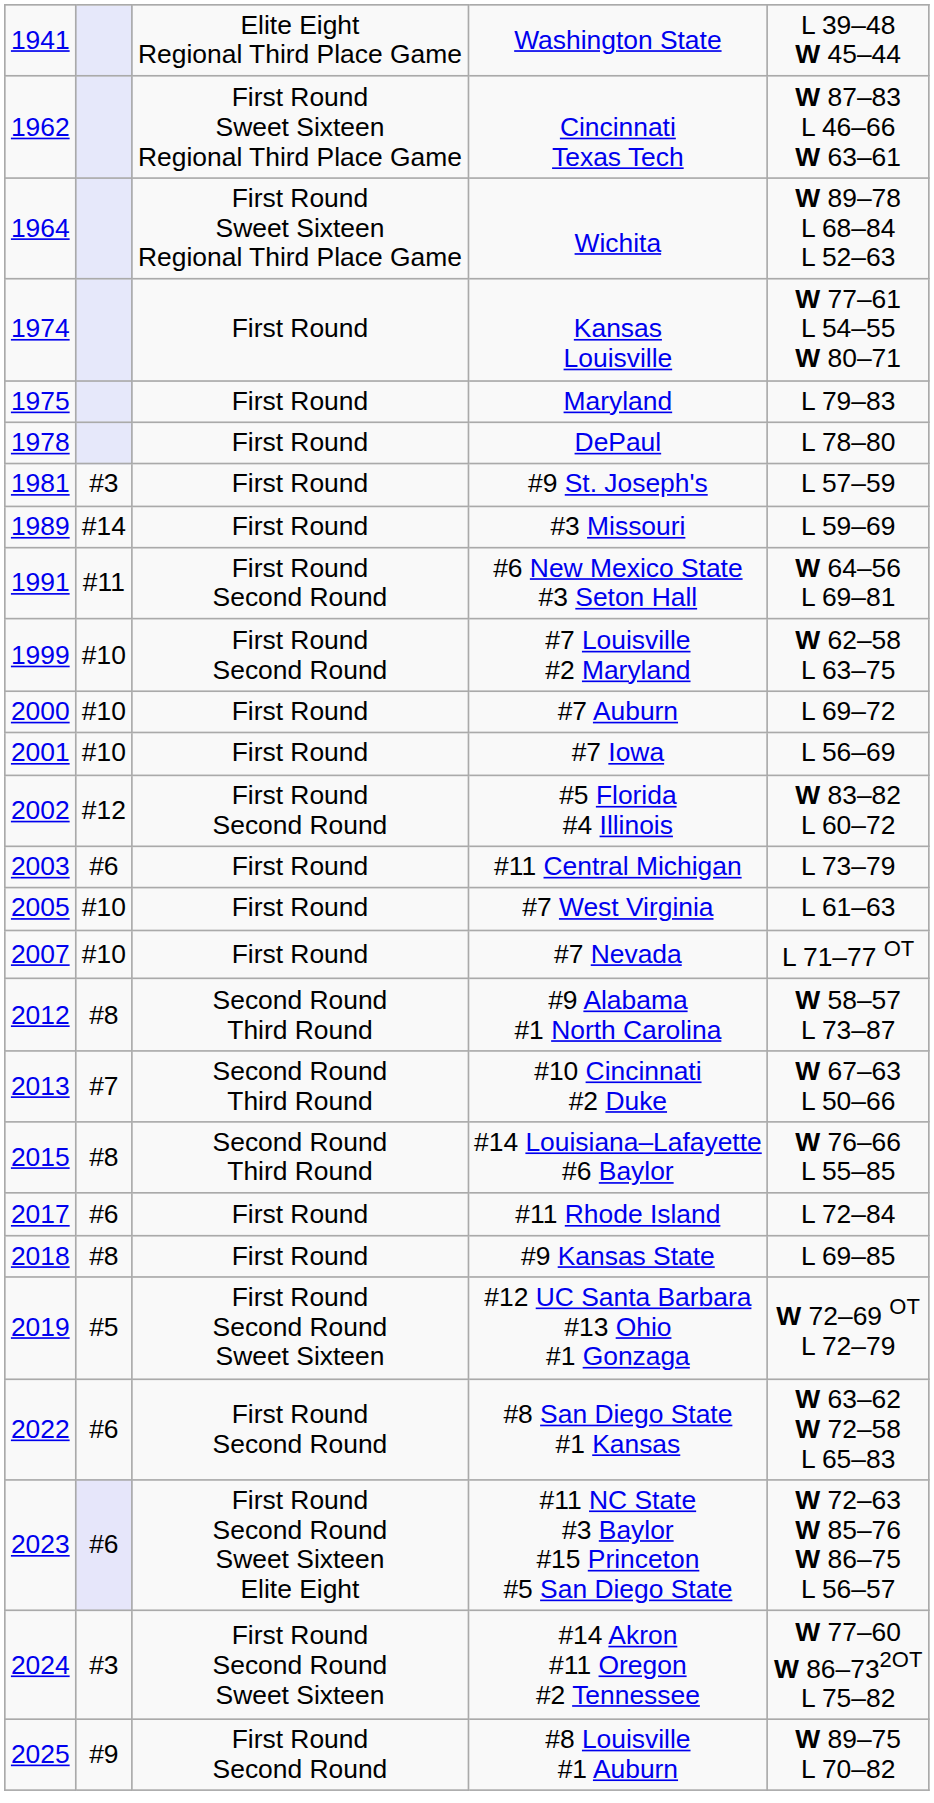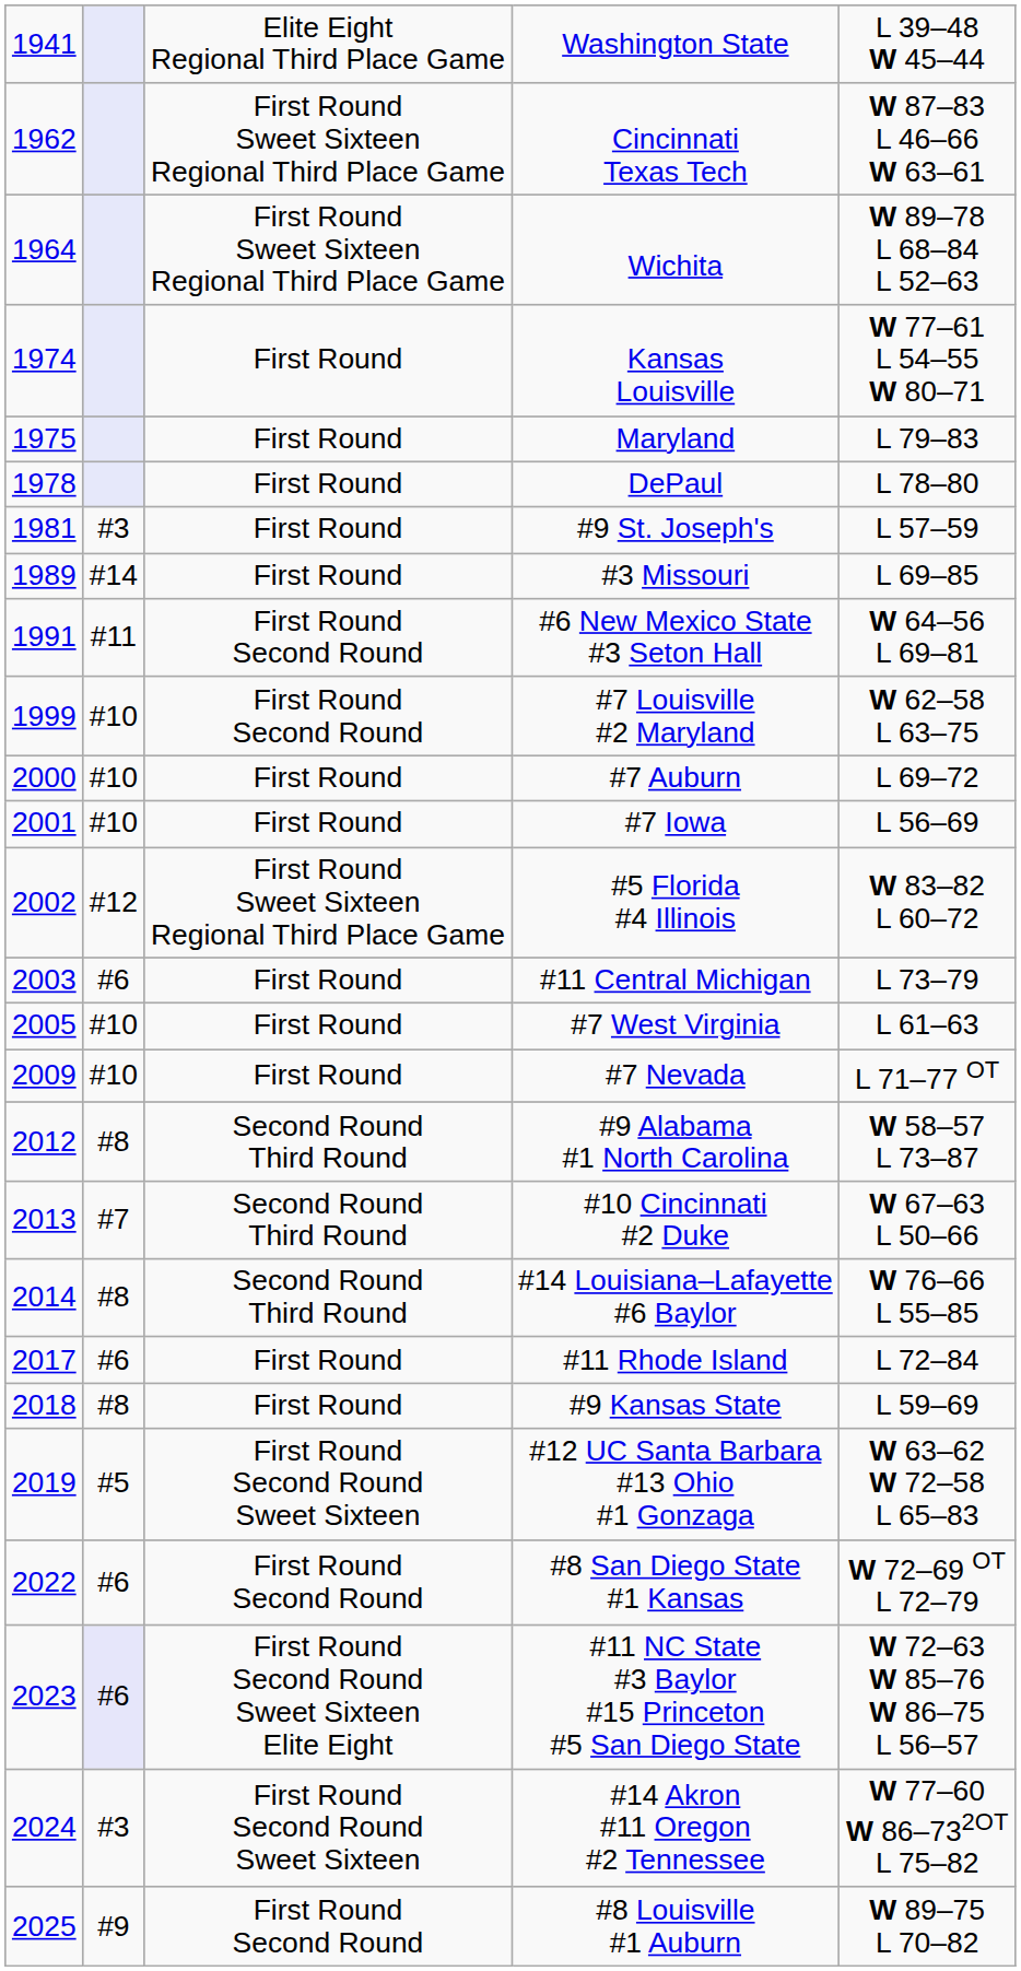#3 Missouri | column 5: L 59–69 -> L 69–85
#5 Florida #4 Illinois | column 3: First Round Second Round -> First Round Sweet Sixteen Regional Third Place Game
#7 Nevada | column 1: 2007 -> 2009
#14 Louisiana–Lafayette #6 Baylor | column 1: 2015 -> 2014
#9 Kansas State | column 5: L 69–85 -> L 59–69
#12 UC Santa Barbara #13 Ohio #1 Gonzaga | column 5: W 72–69 OT L 72–79 -> W 63–62 W 72–58 L 65–83
#8 San Diego State #1 Kansas | column 5: W 63–62 W 72–58 L 65–83 -> W 72–69 OT L 72–79
